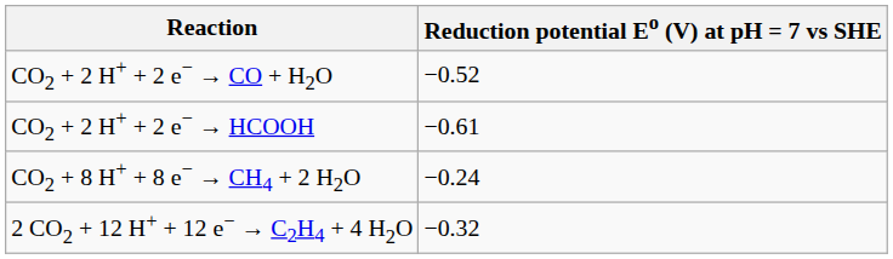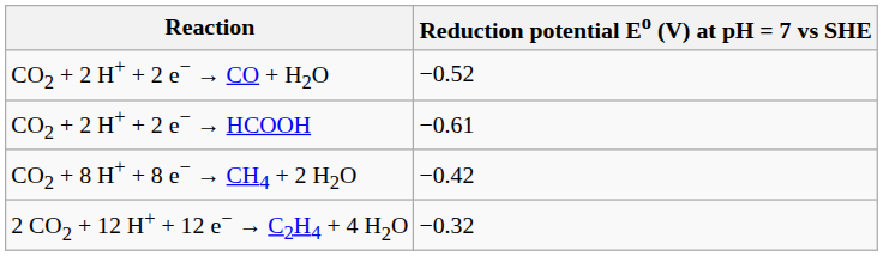CO2 + 8 H+ + 8 e− → CH4 + 2 H2O | Reduction potential Eo (V) at pH = 7 vs SHE: −0.24 -> −0.42
